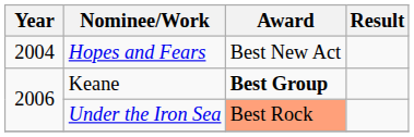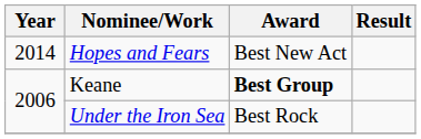Hopes and Fears | Year: 2004 -> 2014
Under the Iron Sea | Award: lightsalmon background -> no background
